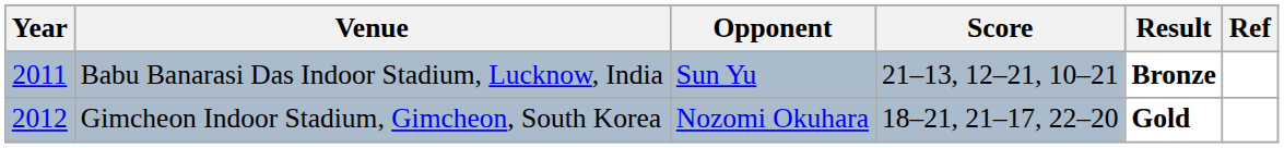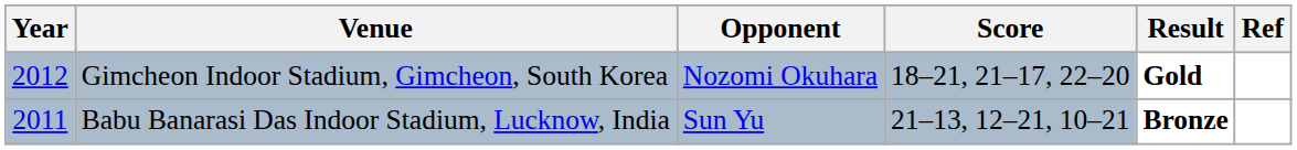rows swapped: Babu Banarasi Das Indoor Stadium, Lucknow, India <-> Gimcheon Indoor Stadium, Gimcheon, South Korea
